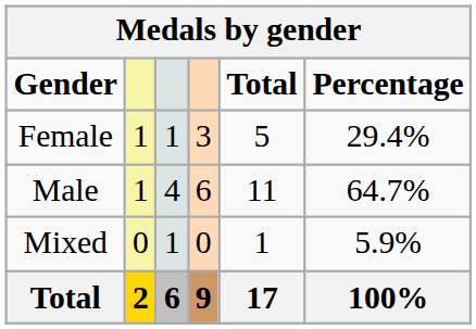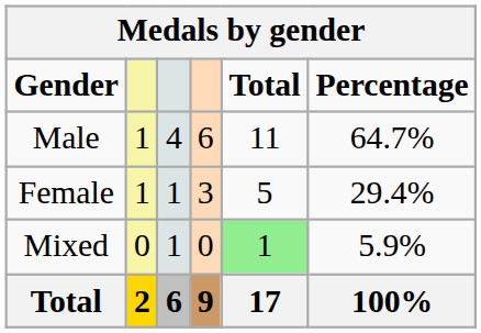rows swapped: Female <-> Male
Mixed | Total: no background -> lightgreen background
